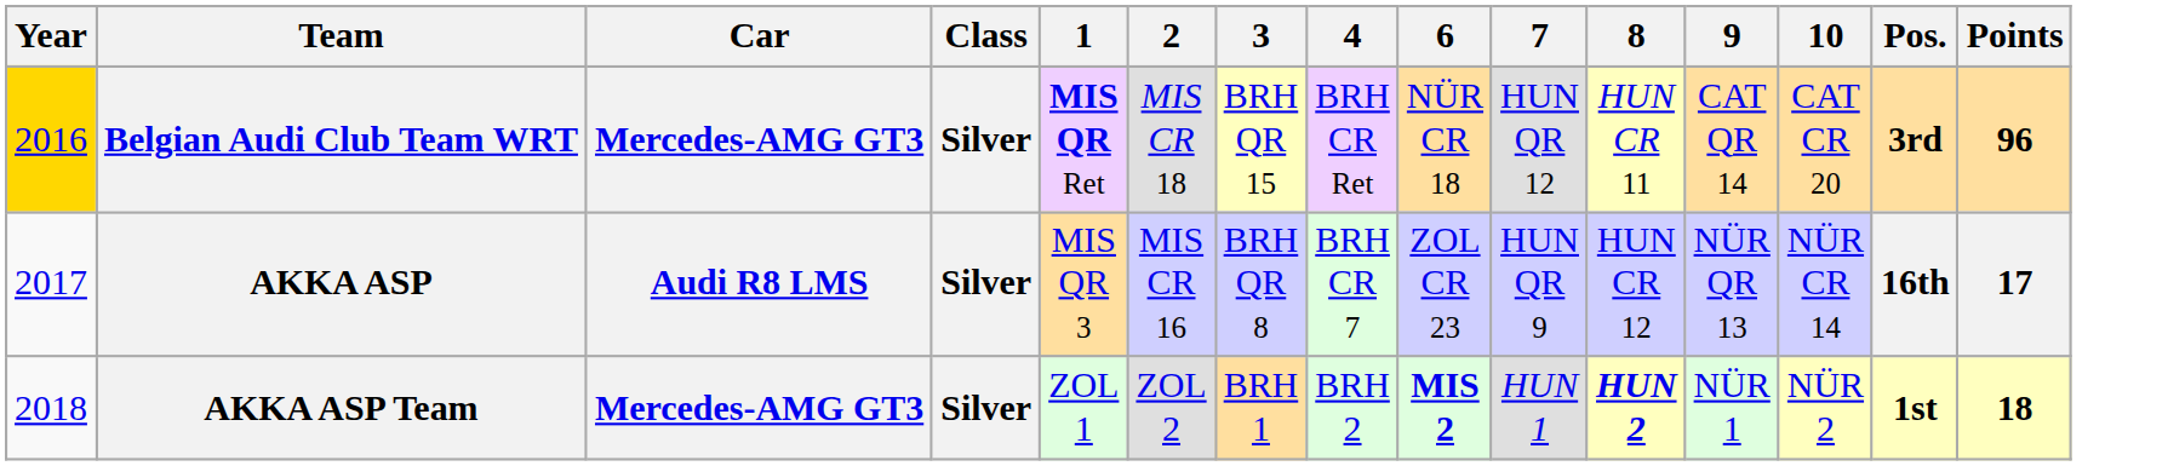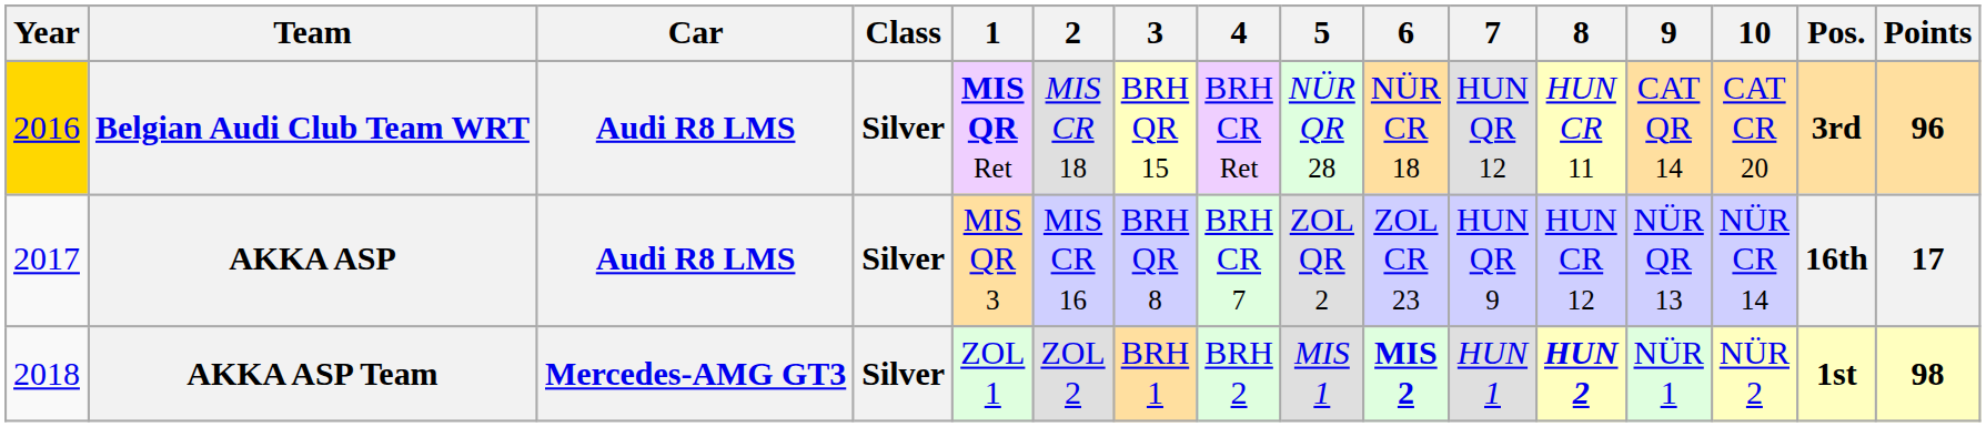+ column: 5 | NÜR QR 28 | ZOL QR 2 | MIS 1
Belgian Audi Club Team WRT | Car: Mercedes-AMG GT3 -> Audi R8 LMS
AKKA ASP Team | Points: 18 -> 98
